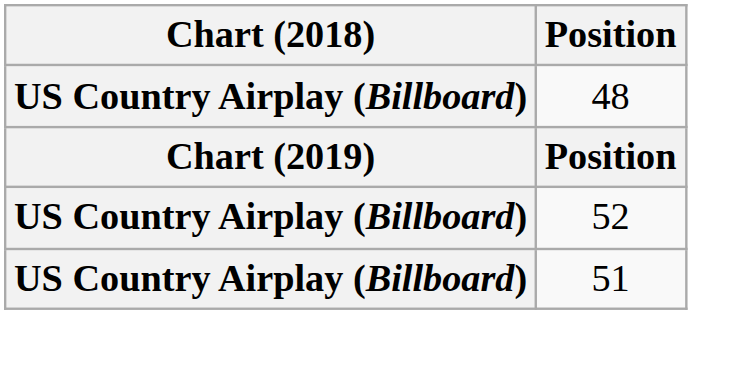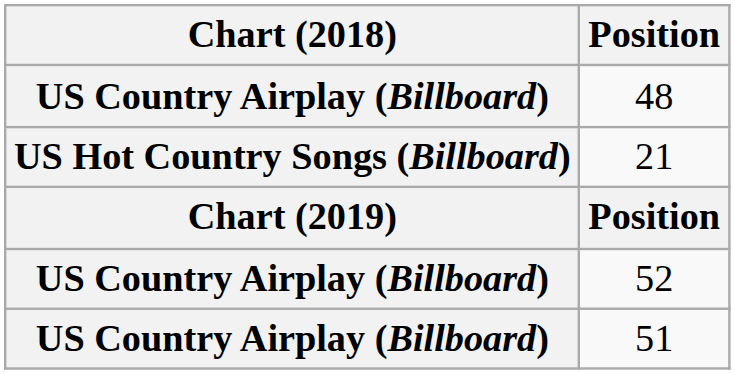+ row: US Hot Country Songs (Billboard) | 21
